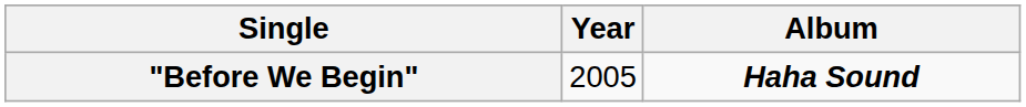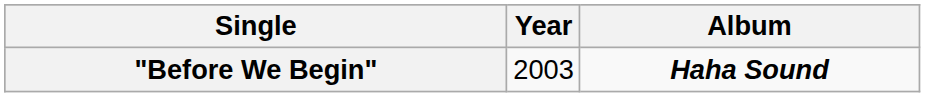"Before We Begin" | Year: 2005 -> 2003
